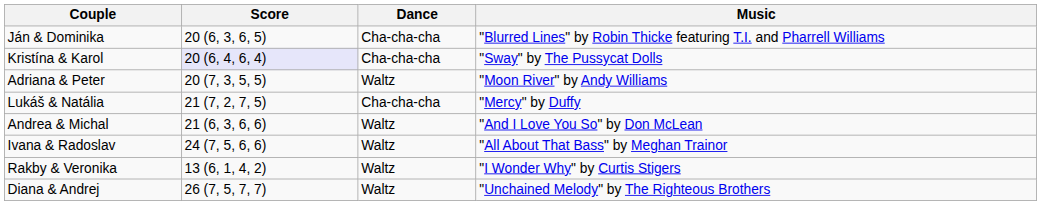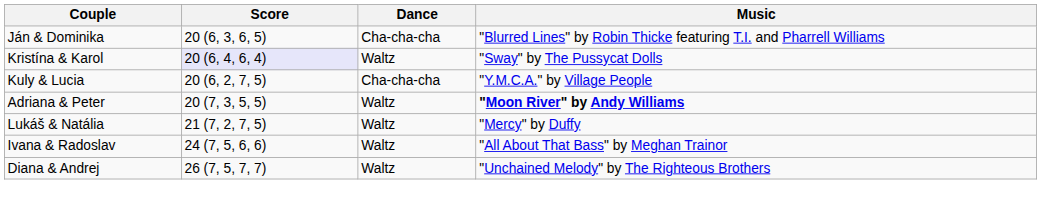Kristína & Karol | Dance: Cha-cha-cha -> Waltz
+ row: Kuly & Lucia | 20 (6, 2, 7, 5) | Cha-cha-cha | "Y.M.C.A." by Village People
Adriana & Peter | Music: normal -> bold
Lukáš & Natália | Dance: Cha-cha-cha -> Waltz
- row: Andrea & Michal | 21 (6, 3, 6, 6) | Waltz | "And I Love You So" by Don McLean
- row: Rakby & Veronika | 13 (6, 1, 4, 2) | Waltz | "I Wonder Why" by Curtis Stigers
